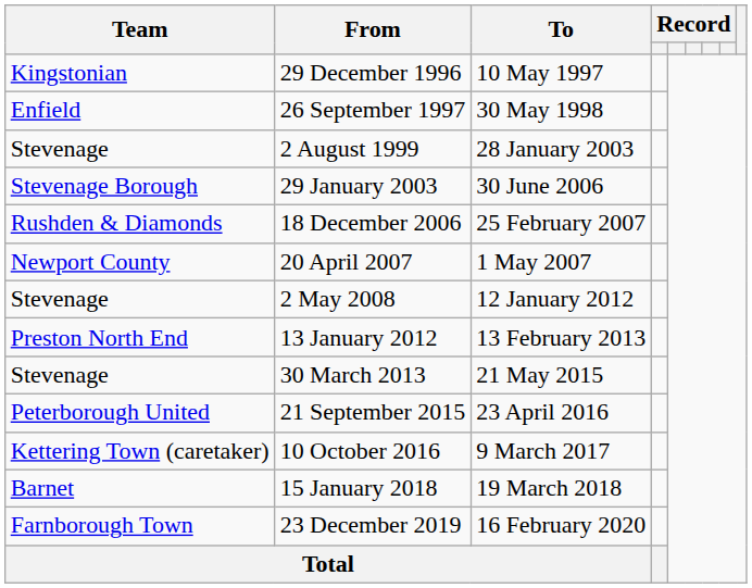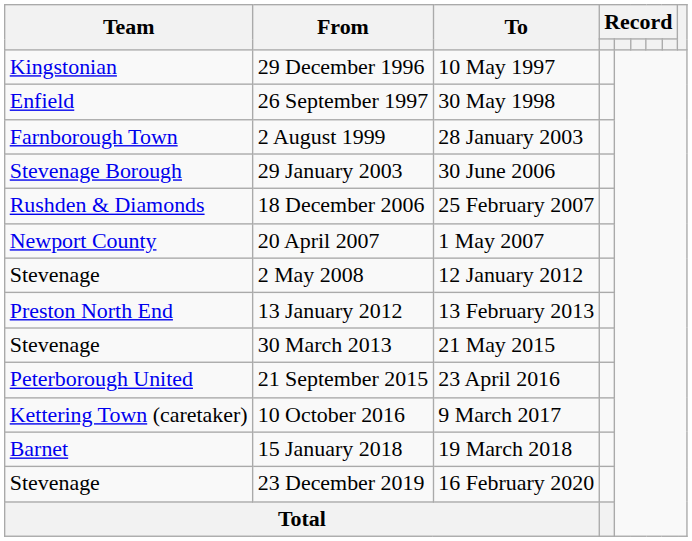2 August 1999 | Team: Stevenage -> Farnborough Town
23 December 2019 | Team: Farnborough Town -> Stevenage
